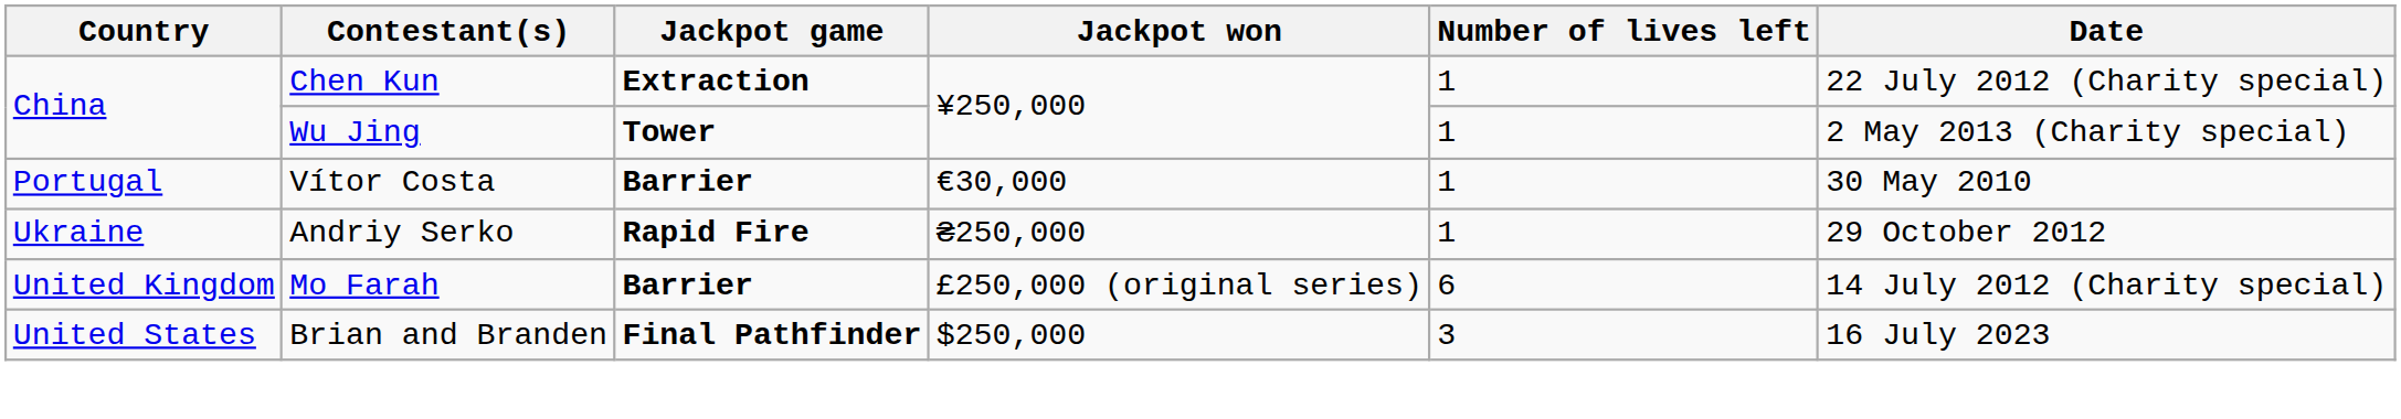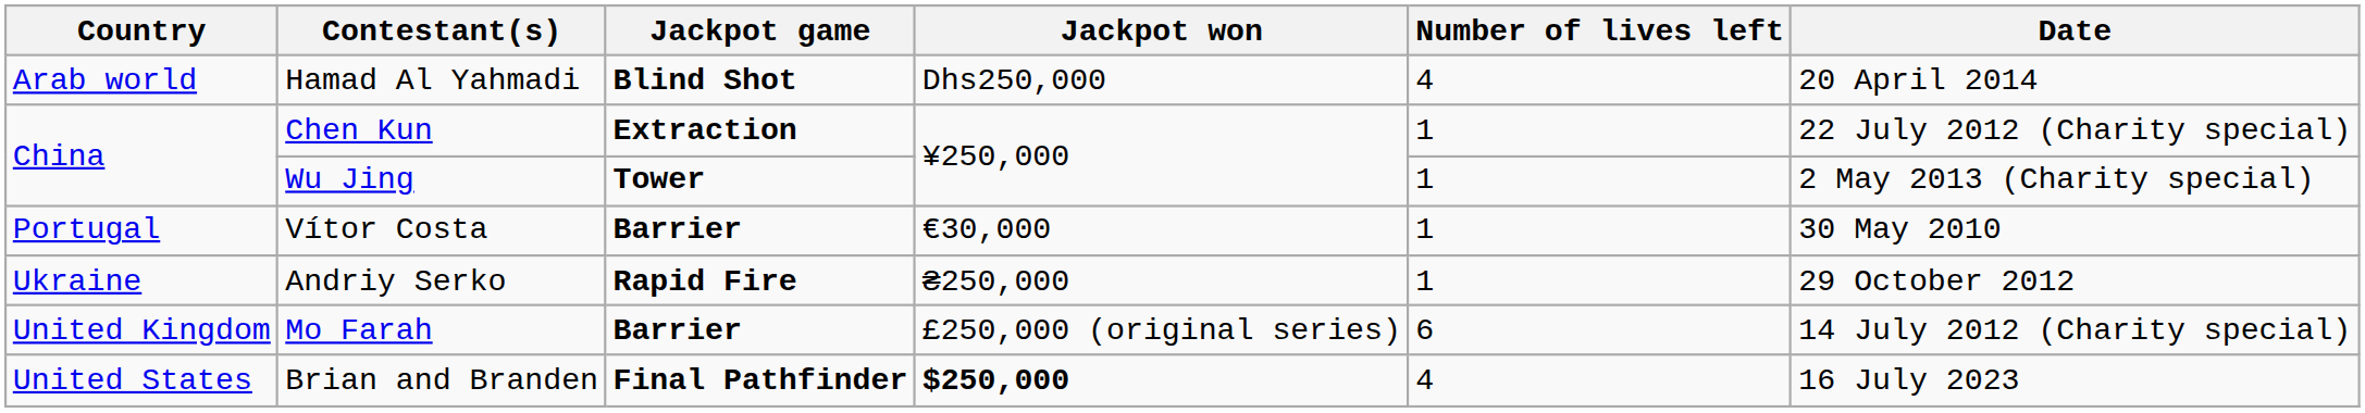+ row: Arab world | Hamad Al Yahmadi | Blind Shot | Dhs250,000 | 4 | 20 April 2014
Brian and Branden | Jackpot won: normal -> bold
Brian and Branden | Number of lives left: 3 -> 4
